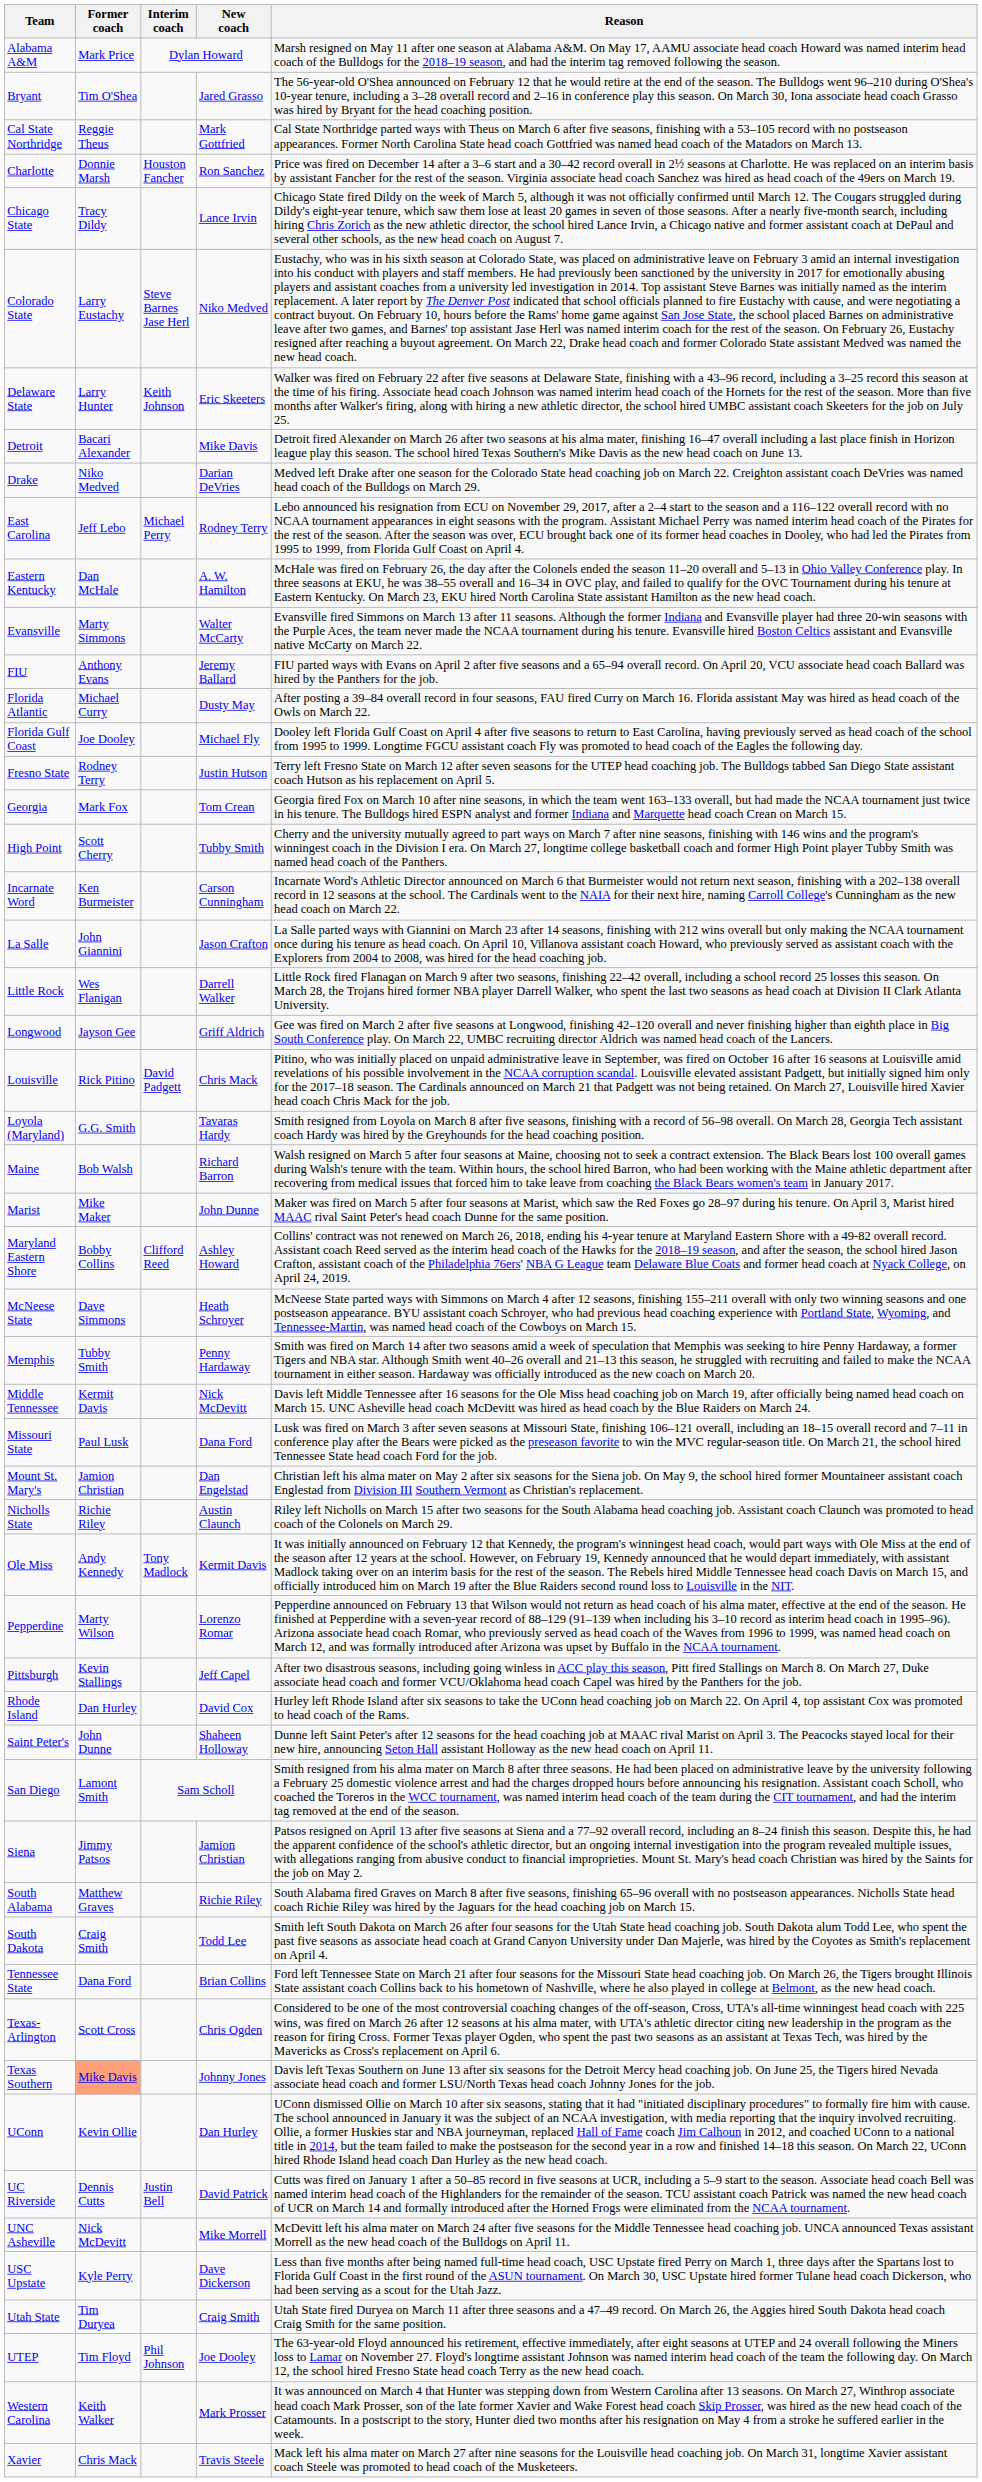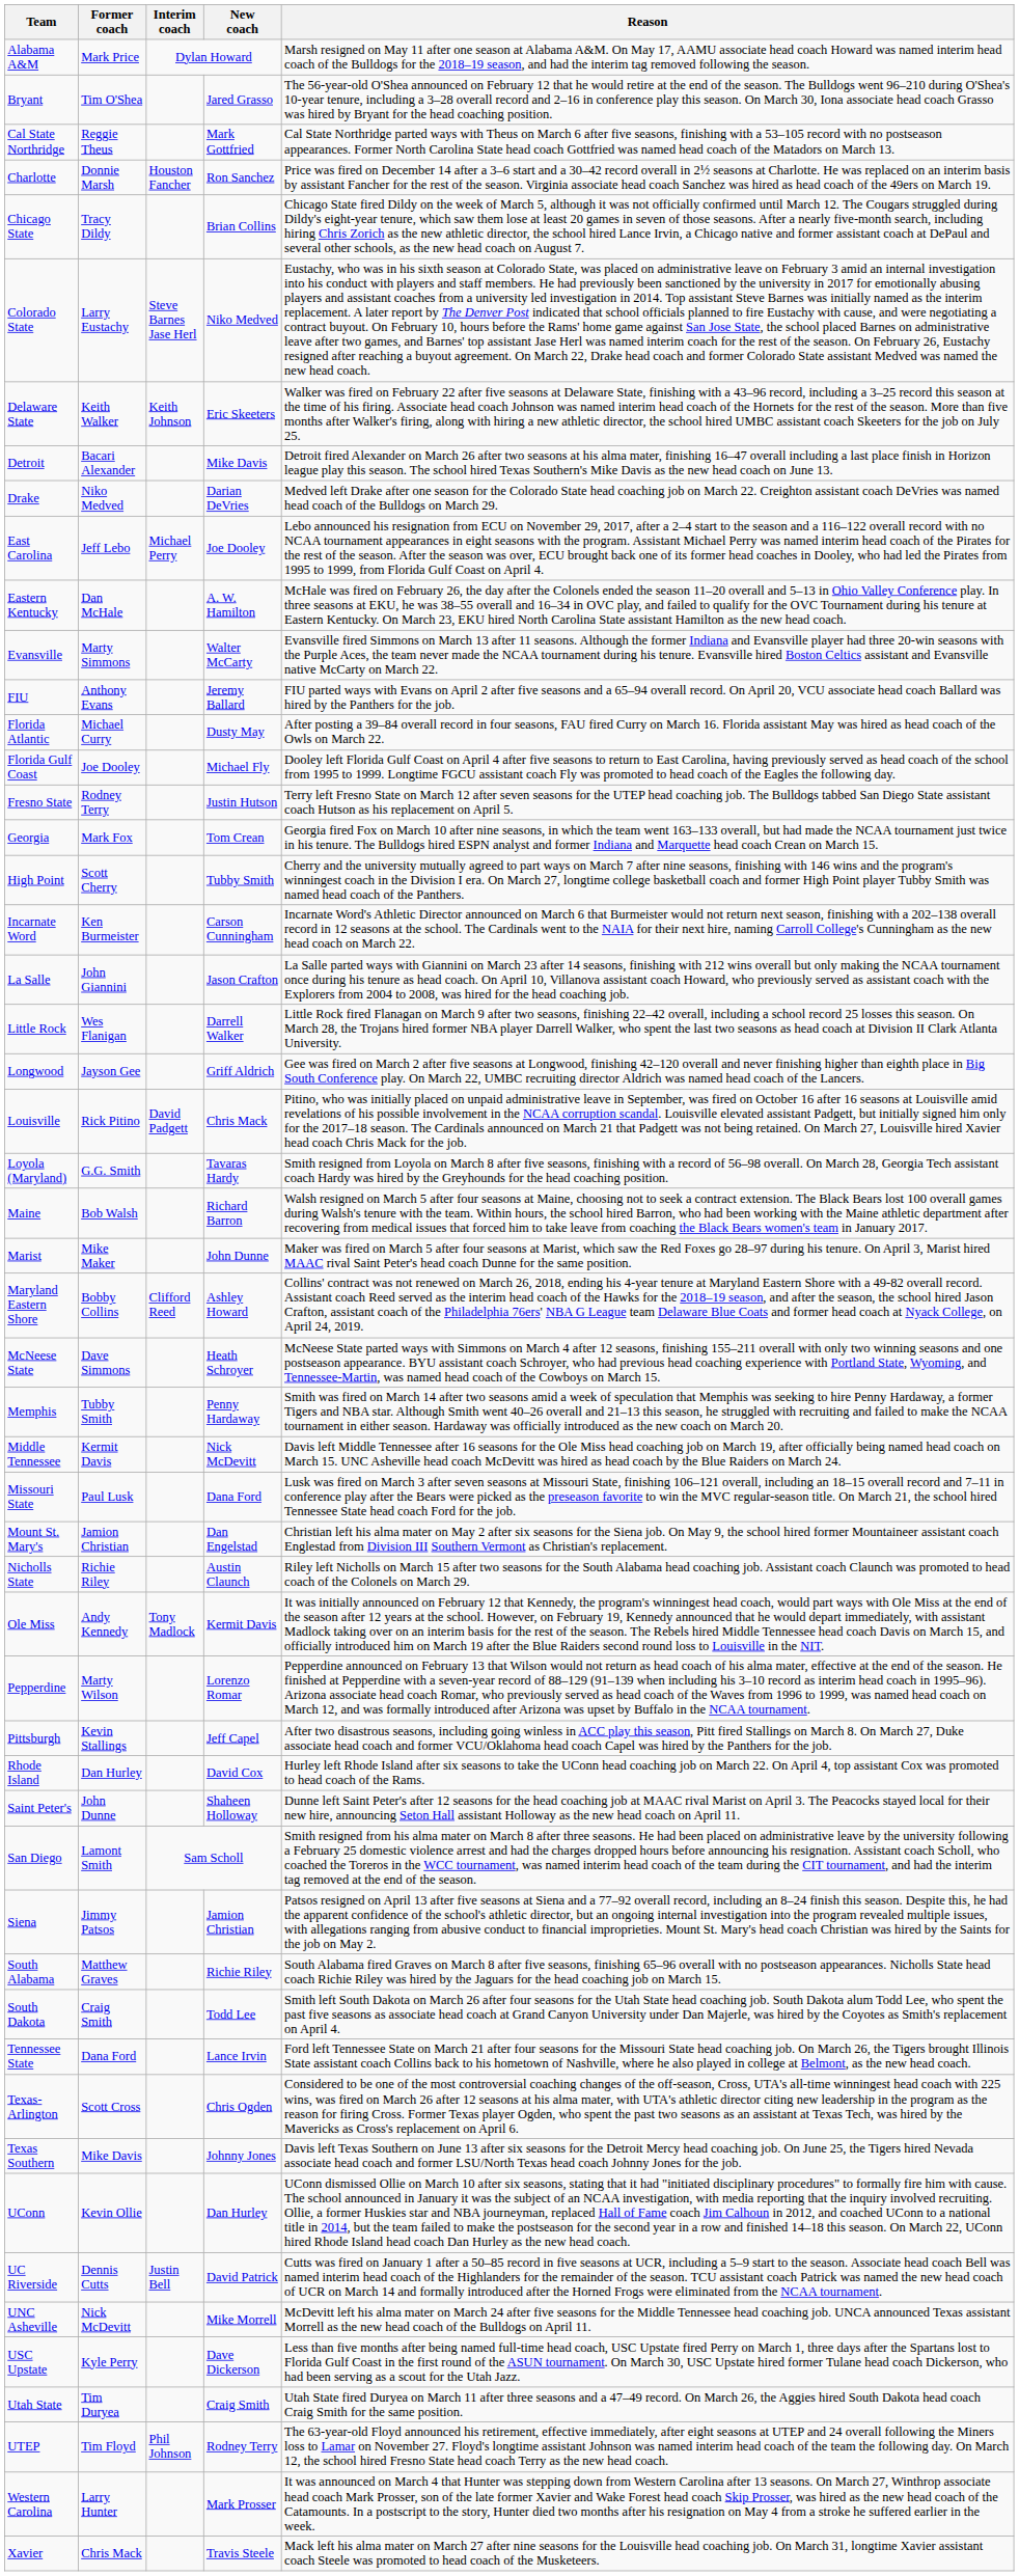Chicago State | New coach: Lance Irvin -> Brian Collins
Delaware State | Former coach: Larry Hunter -> Keith Walker
East Carolina | New coach: Rodney Terry -> Joe Dooley
Tennessee State | New coach: Brian Collins -> Lance Irvin
Texas Southern | Former coach: lightsalmon background -> no background
UTEP | New coach: Joe Dooley -> Rodney Terry
Western Carolina | Former coach: Keith Walker -> Larry Hunter
